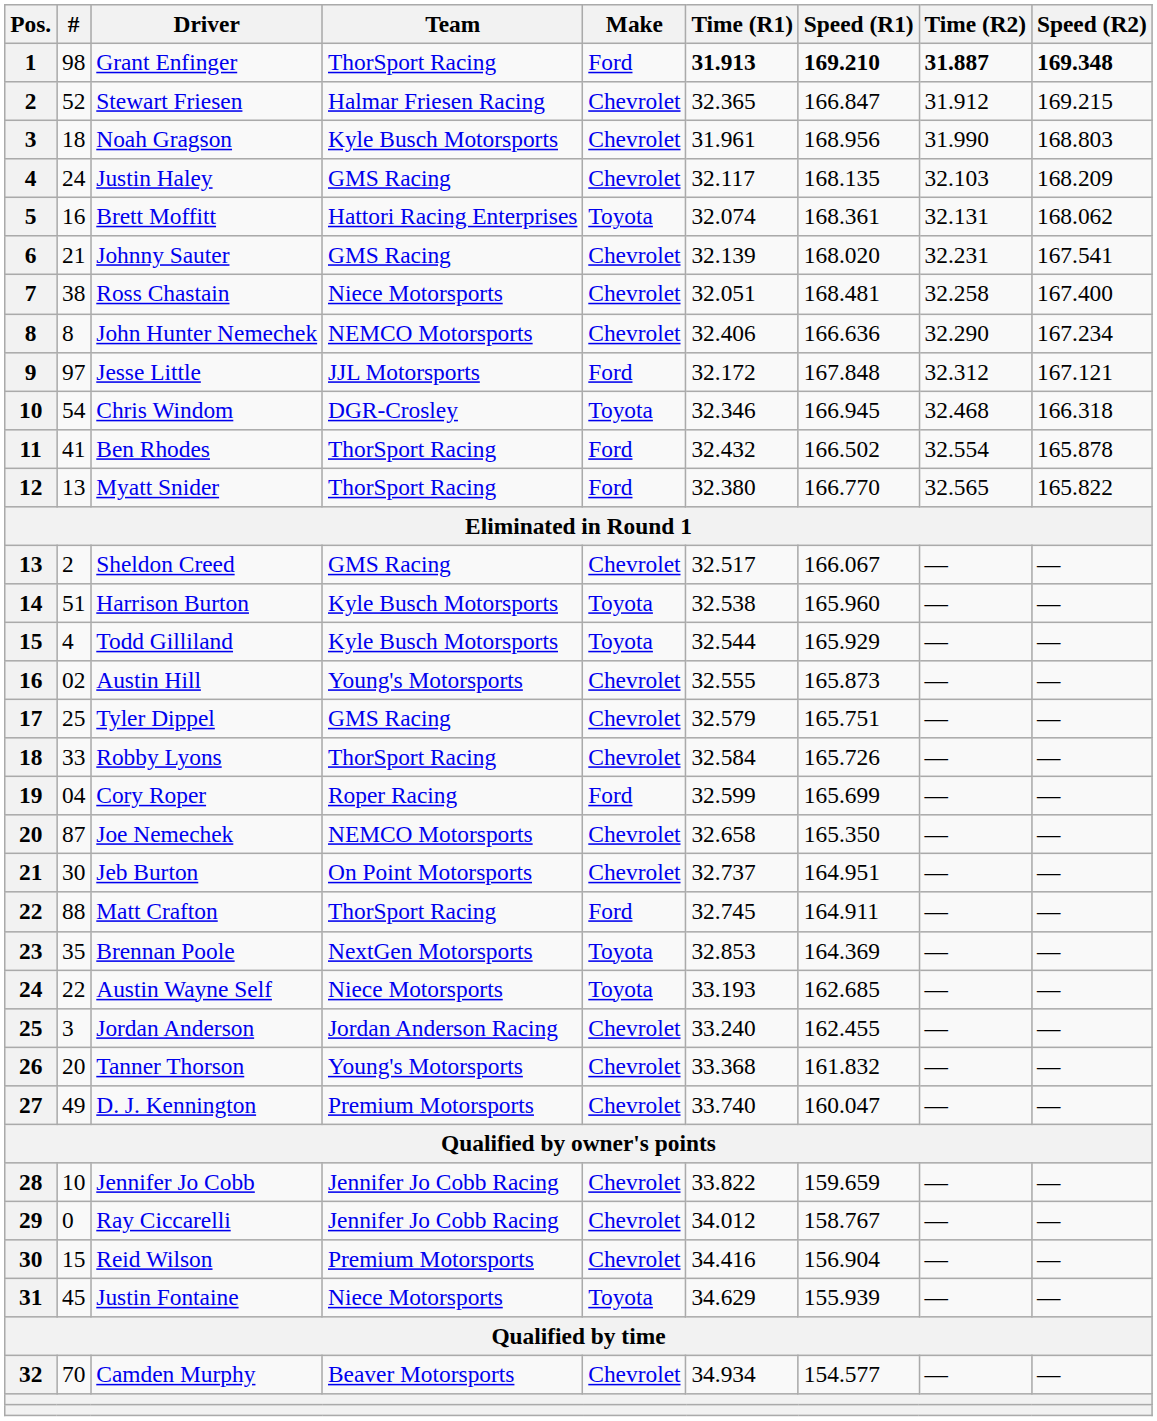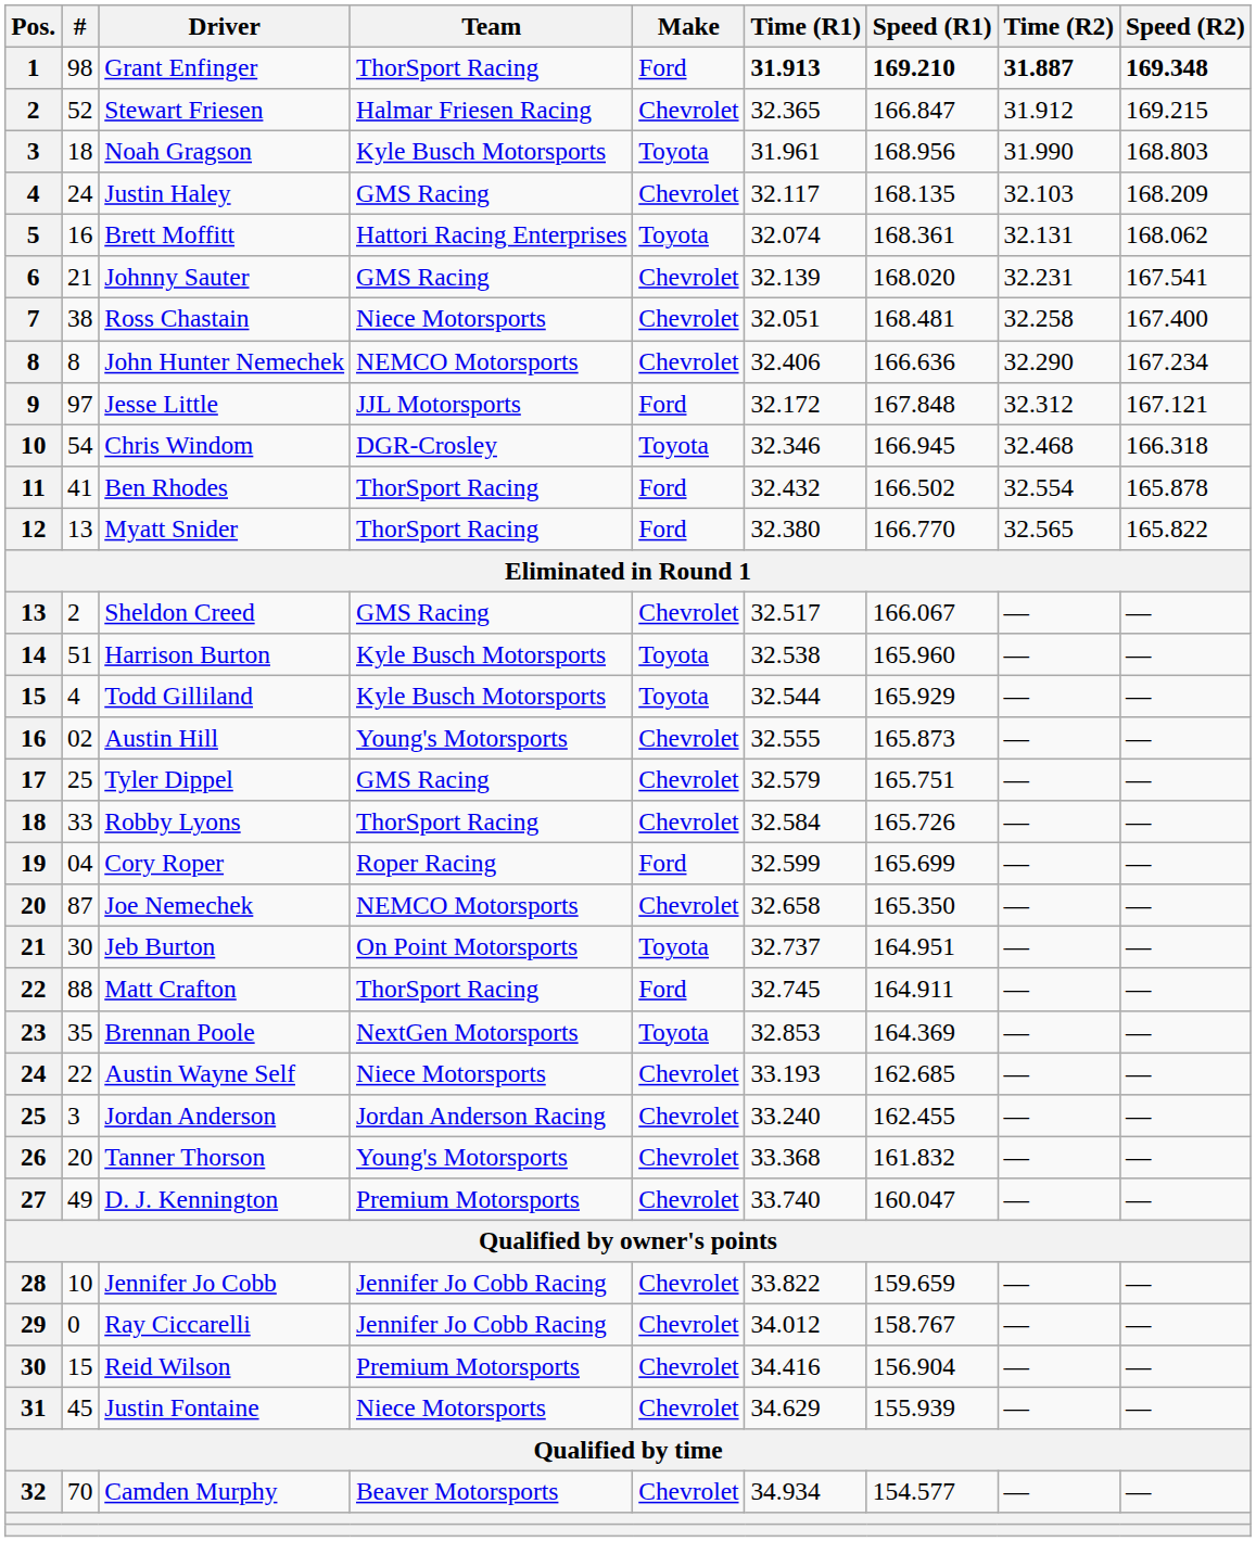Noah Gragson | Make: Chevrolet -> Toyota
Jeb Burton | Make: Chevrolet -> Toyota
Austin Wayne Self | Make: Toyota -> Chevrolet
Justin Fontaine | Make: Toyota -> Chevrolet
